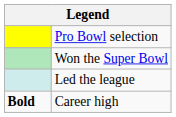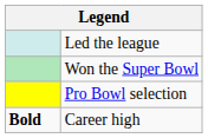rows swapped: Pro Bowl selection <-> Led the league
